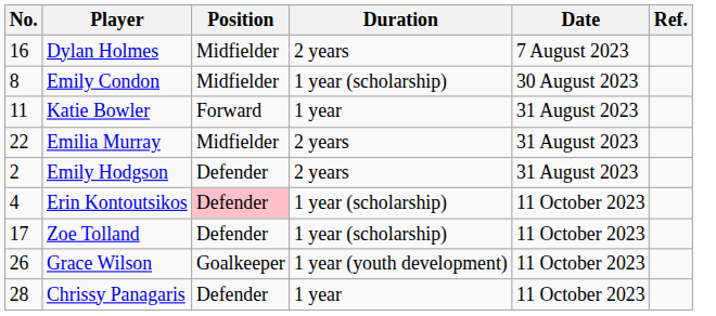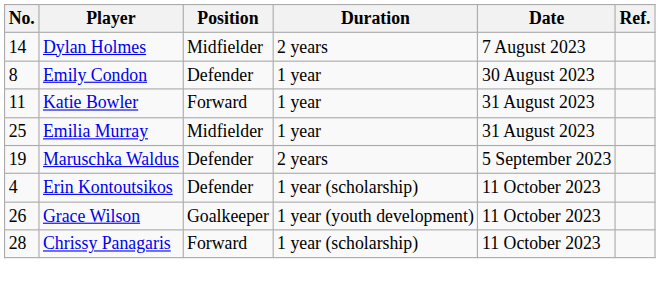Dylan Holmes | No.: 16 -> 14
Emily Condon | Position: Midfielder -> Defender
Emily Condon | Duration: 1 year (scholarship) -> 1 year
Emilia Murray | No.: 22 -> 25
Emilia Murray | Duration: 2 years -> 1 year
- row: 2 | Emily Hodgson | Defender | 2 years | 31 August 2023
+ row: 19 | Maruschka Waldus | Defender | 2 years | 5 September 2023
Erin Kontoutsikos | Position: pink background -> no background
- row: 17 | Zoe Tolland | Defender | 1 year (scholarship) | 11 October 2023
Chrissy Panagaris | Position: Defender -> Forward
Chrissy Panagaris | Duration: 1 year -> 1 year (scholarship)
